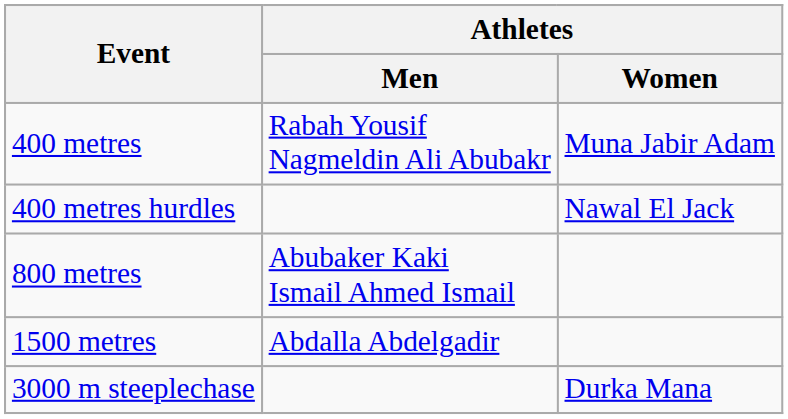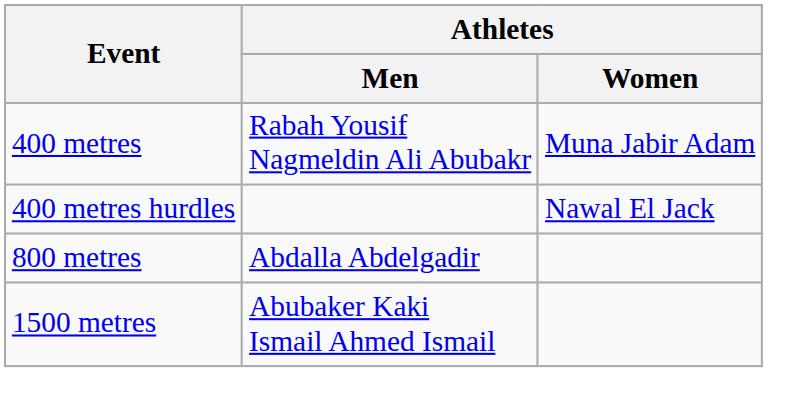800 metres | Athletes / Men: Abubaker Kaki Ismail Ahmed Ismail -> Abdalla Abdelgadir
1500 metres | Athletes / Men: Abdalla Abdelgadir -> Abubaker Kaki Ismail Ahmed Ismail
- row: 3000 m steeplechase | Durka Mana
